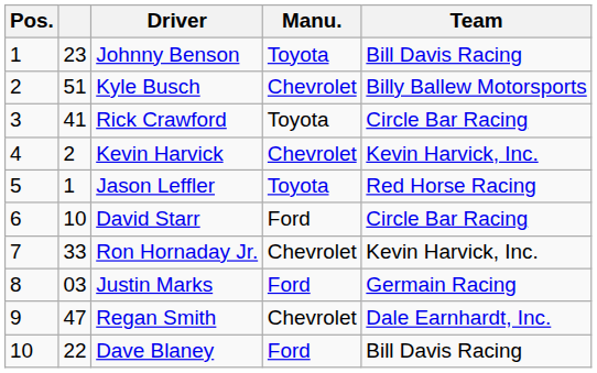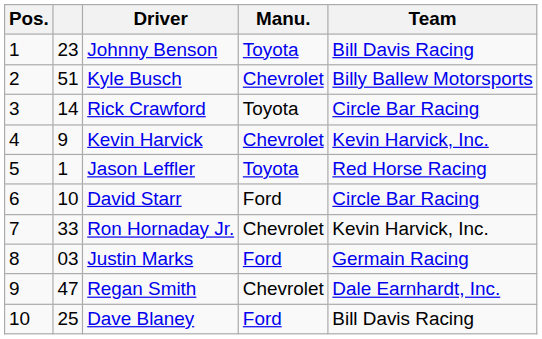Rick Crawford | column 2: 41 -> 14
Kevin Harvick | column 2: 2 -> 9
Dave Blaney | column 2: 22 -> 25
